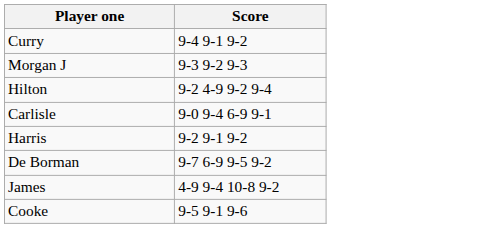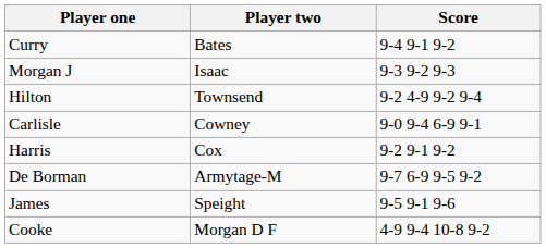+ column: Player two | Bates | Isaac | Townsend | Cowney | Cox | Armytage-M | Speight | Morgan D F
James | Score: 4-9 9-4 10-8 9-2 -> 9-5 9-1 9-6
Cooke | Score: 9-5 9-1 9-6 -> 4-9 9-4 10-8 9-2
